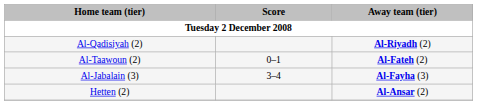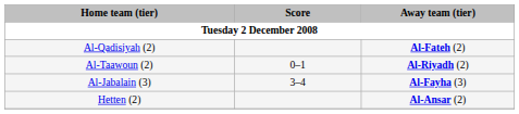Al-Qadisiyah (2) | Away team (tier): Al-Riyadh (2) -> Al-Fateh (2)
Al-Taawoun (2) | Away team (tier): Al-Fateh (2) -> Al-Riyadh (2)
